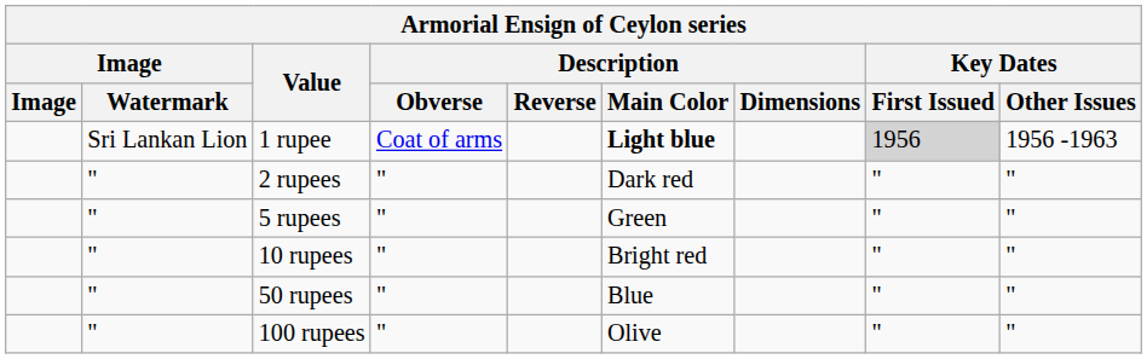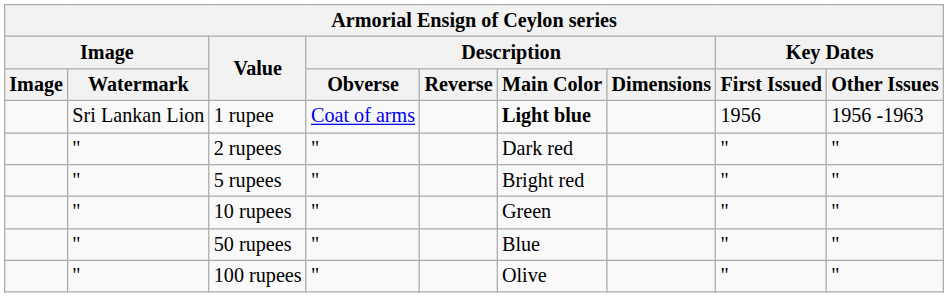1 rupee | Key Dates / First Issued: lightgrey background -> no background
5 rupees | Description / Main Color: Green -> Bright red
10 rupees | Description / Main Color: Bright red -> Green
